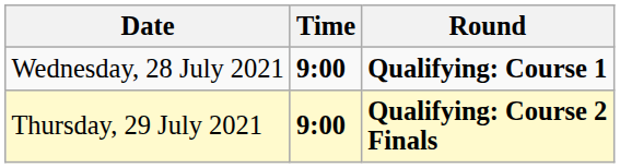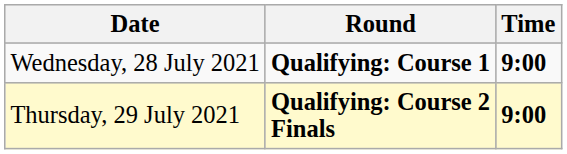columns swapped: Time <-> Round
